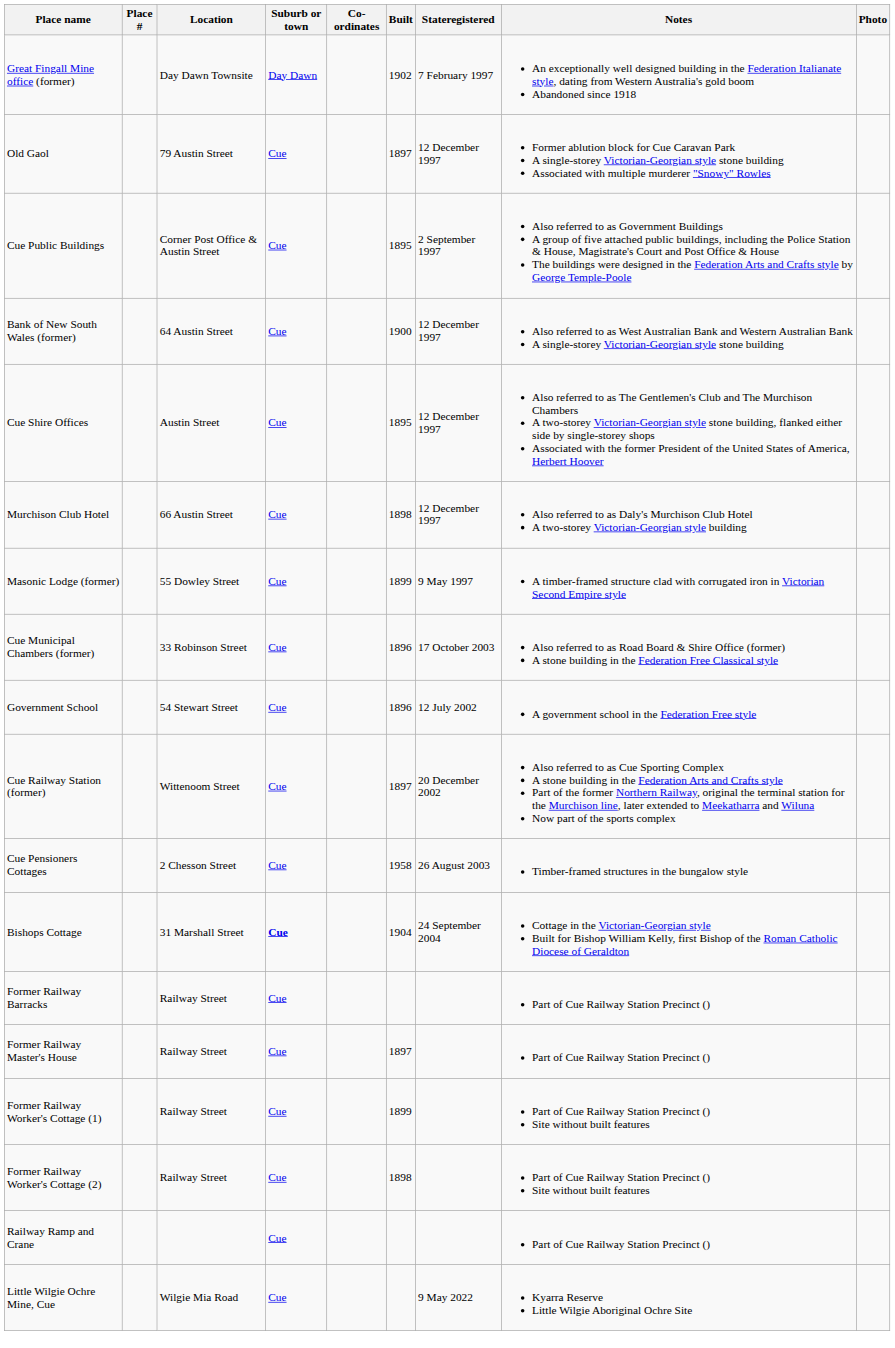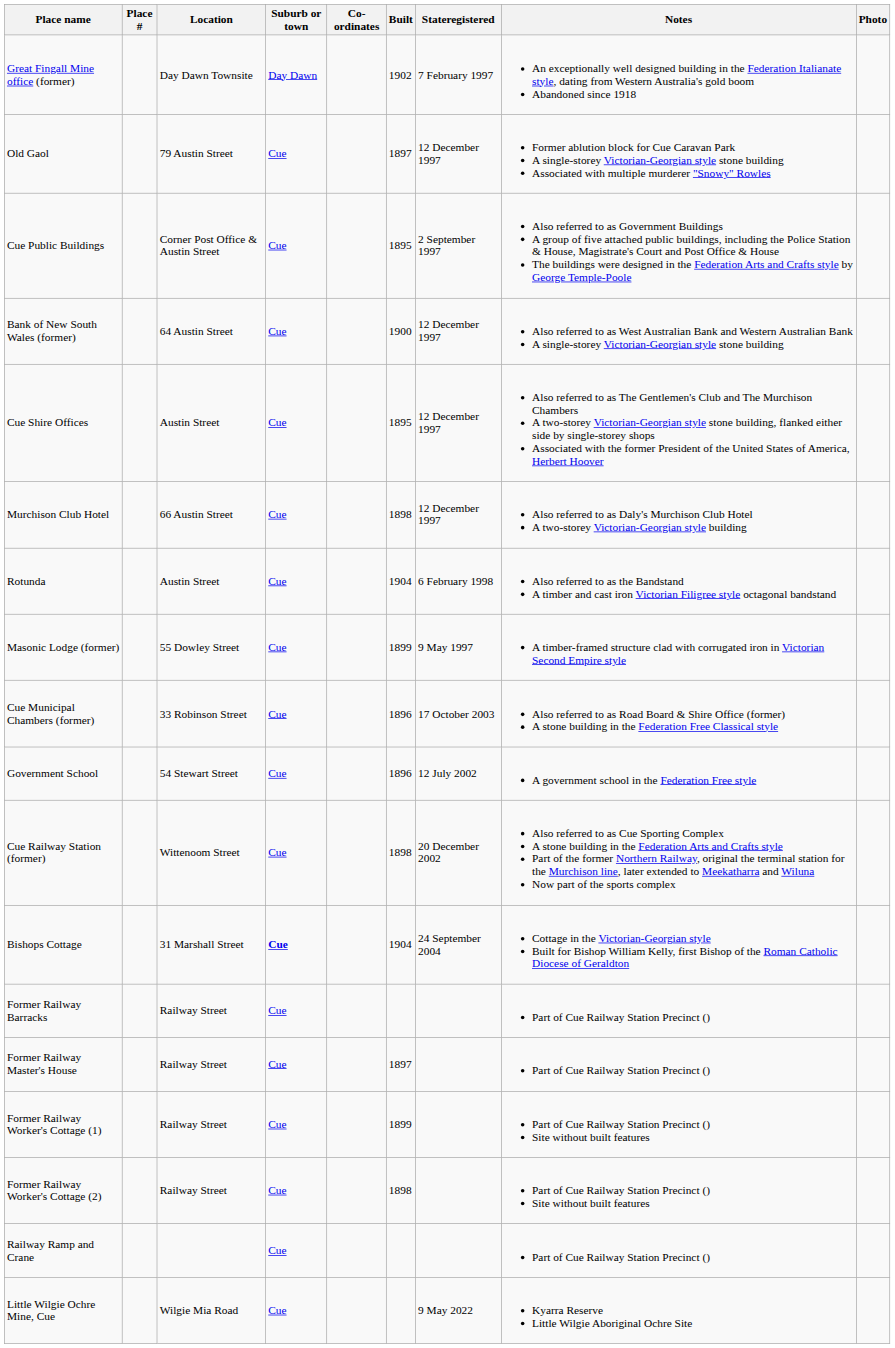+ row: Rotunda | Austin Street | Cue | 1904 | 6 February 1998 | Also referred to as the Bandstand A timber and cast iron Victorian Filigree style octagonal bandstand
Cue Railway Station (former) | Built: 1897 -> 1898
- row: Cue Pensioners Cottages | 2 Chesson Street | Cue | 1958 | 26 August 2003 | Timber-framed structures in the bungalow style
